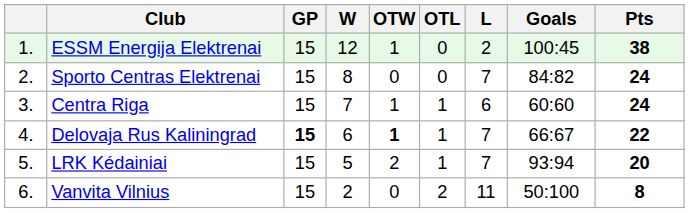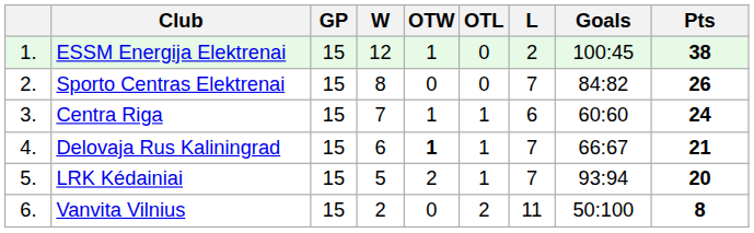Sporto Centras Elektrenai | Pts: 24 -> 26
Delovaja Rus Kaliningrad | GP: bold -> normal
Delovaja Rus Kaliningrad | Pts: 22 -> 21
